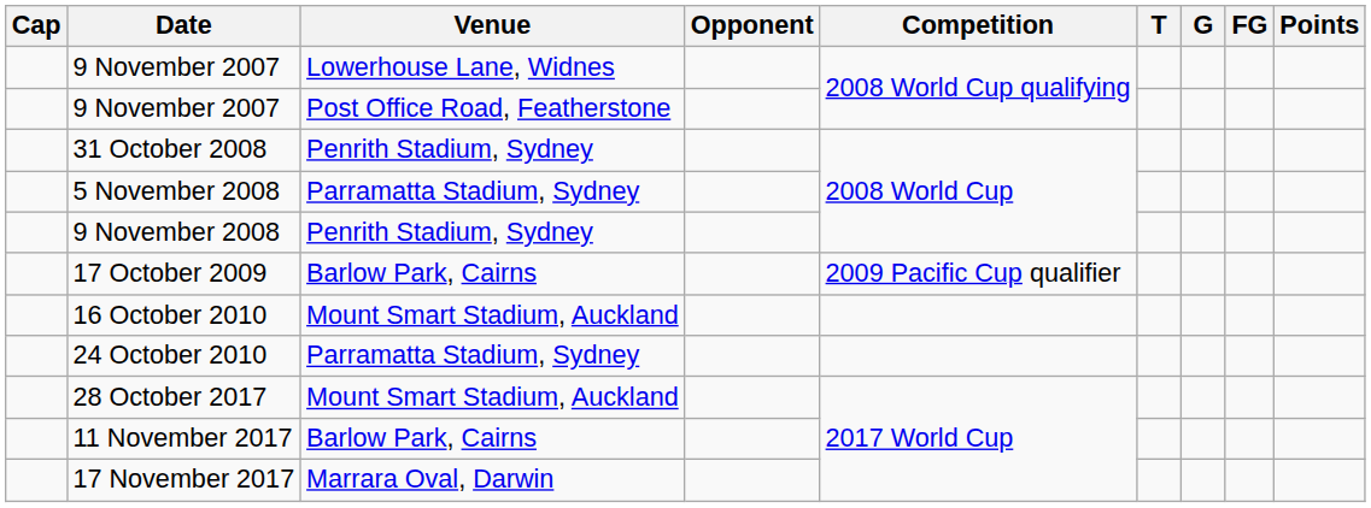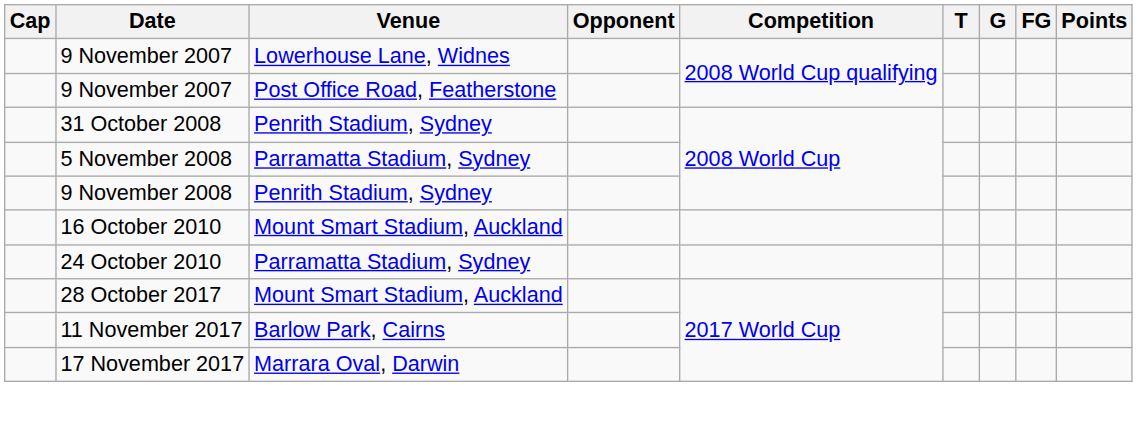- row: 17 October 2009 | Barlow Park, Cairns | 2009 Pacific Cup qualifier
